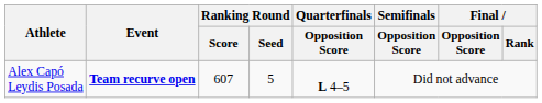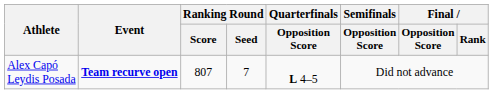Alex Capó Leydis Posada | Ranking Round / Score: 607 -> 807
Alex Capó Leydis Posada | Ranking Round / Seed: 5 -> 7
